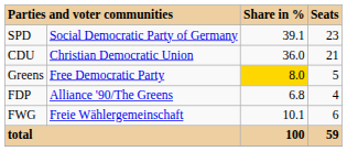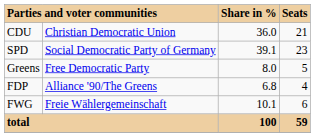rows swapped: CDU <-> SPD
Greens | Share in %: gold background -> no background
